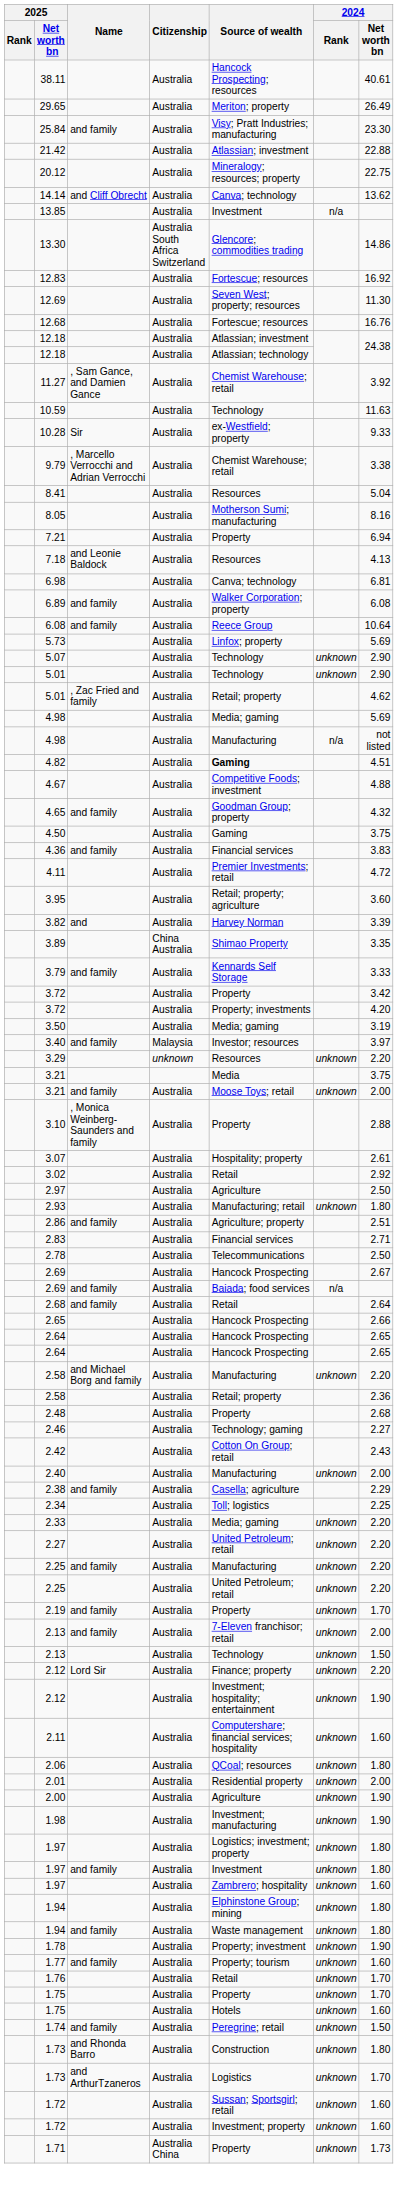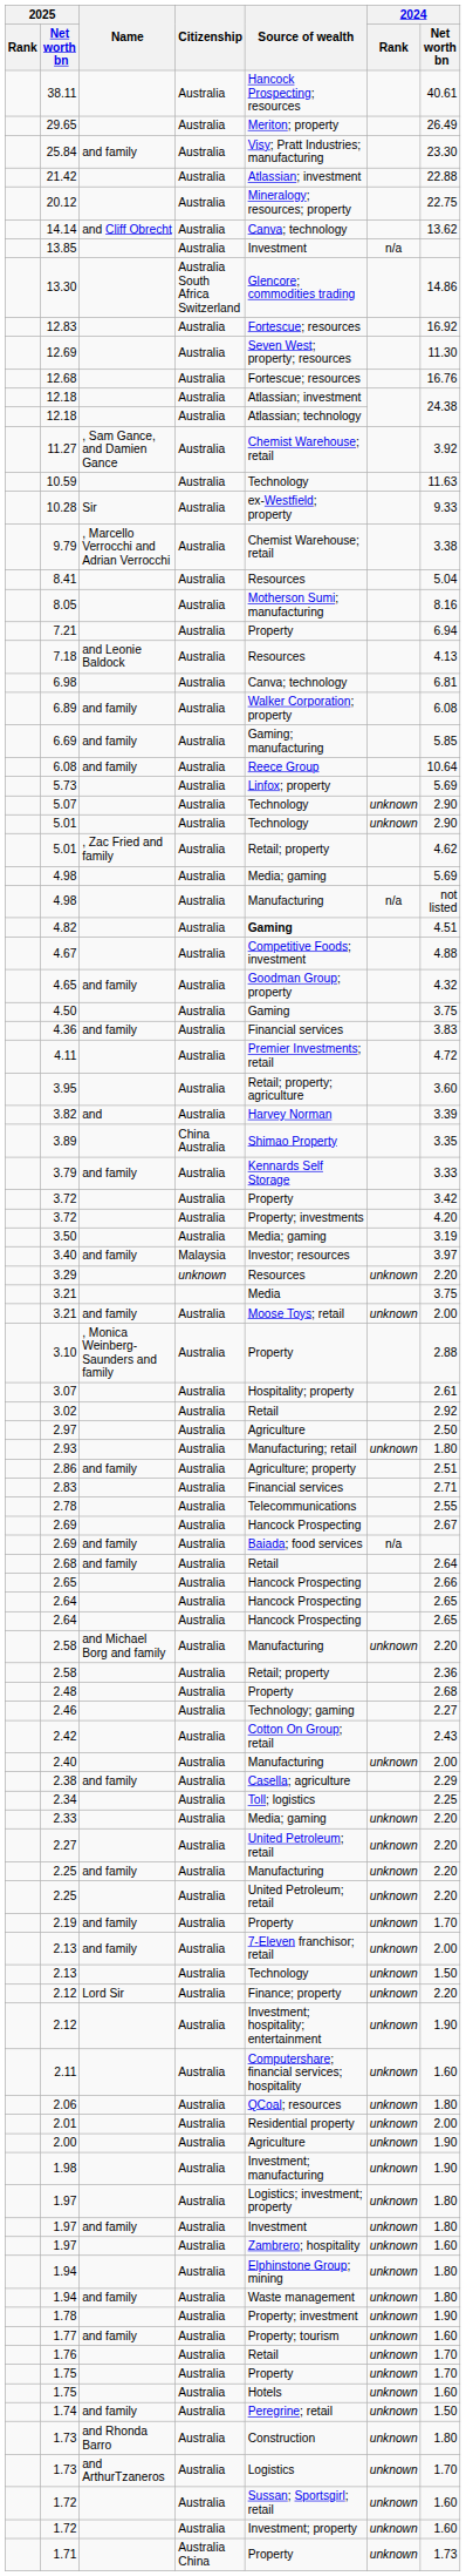+ row: 6.69 | and family | Australia | Gaming; manufacturing | 5.85
2.78 | 2024 / Net worth bn: 2.50 -> 2.55
